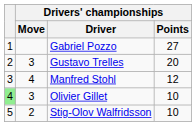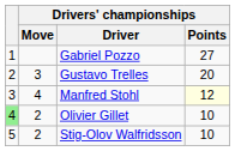Manfred Stohl | Drivers' championships / Points: no background -> lightyellow background
Olivier Gillet | Drivers' championships / Move: 3 -> 2
